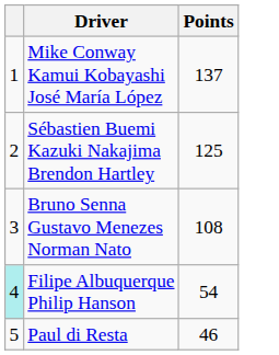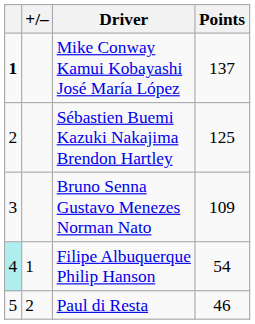+ column: +/– | 1 | 2
Mike Conway Kamui Kobayashi José María López | column 1: normal -> bold
Bruno Senna Gustavo Menezes Norman Nato | Points: 108 -> 109
